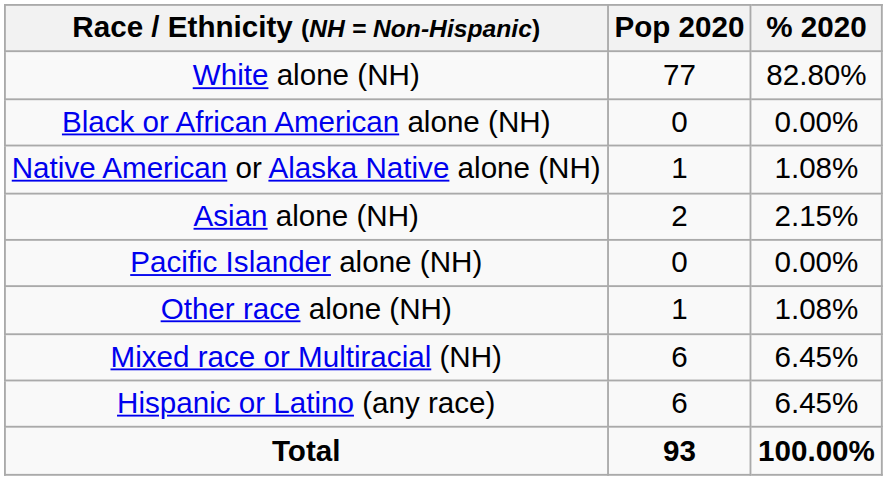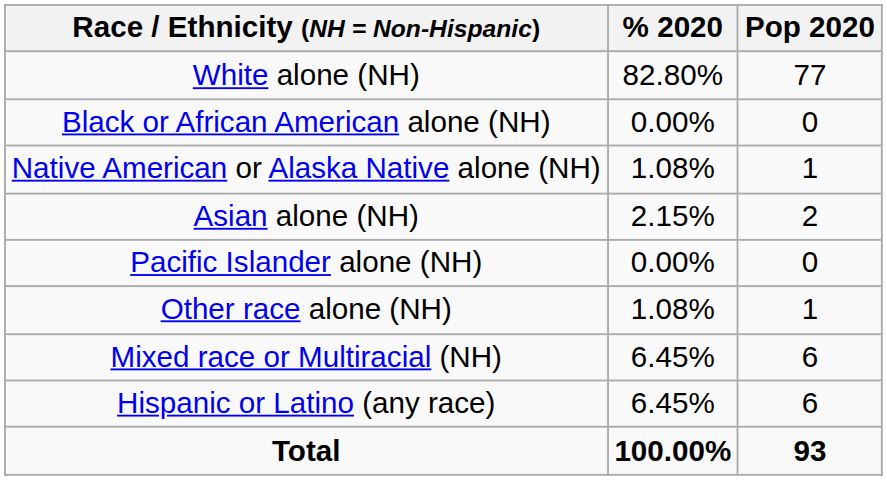columns swapped: Pop 2020 <-> % 2020
